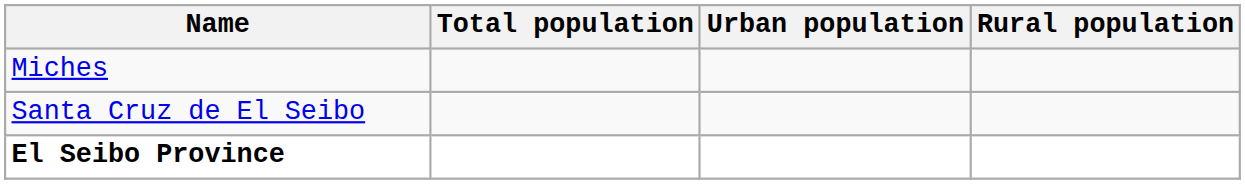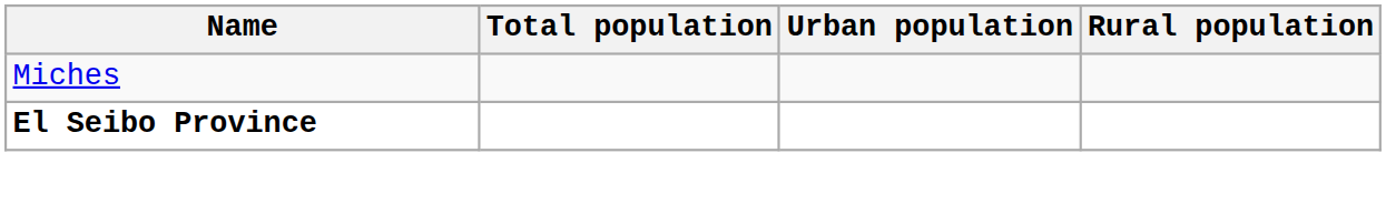- row: Santa Cruz de El Seibo
